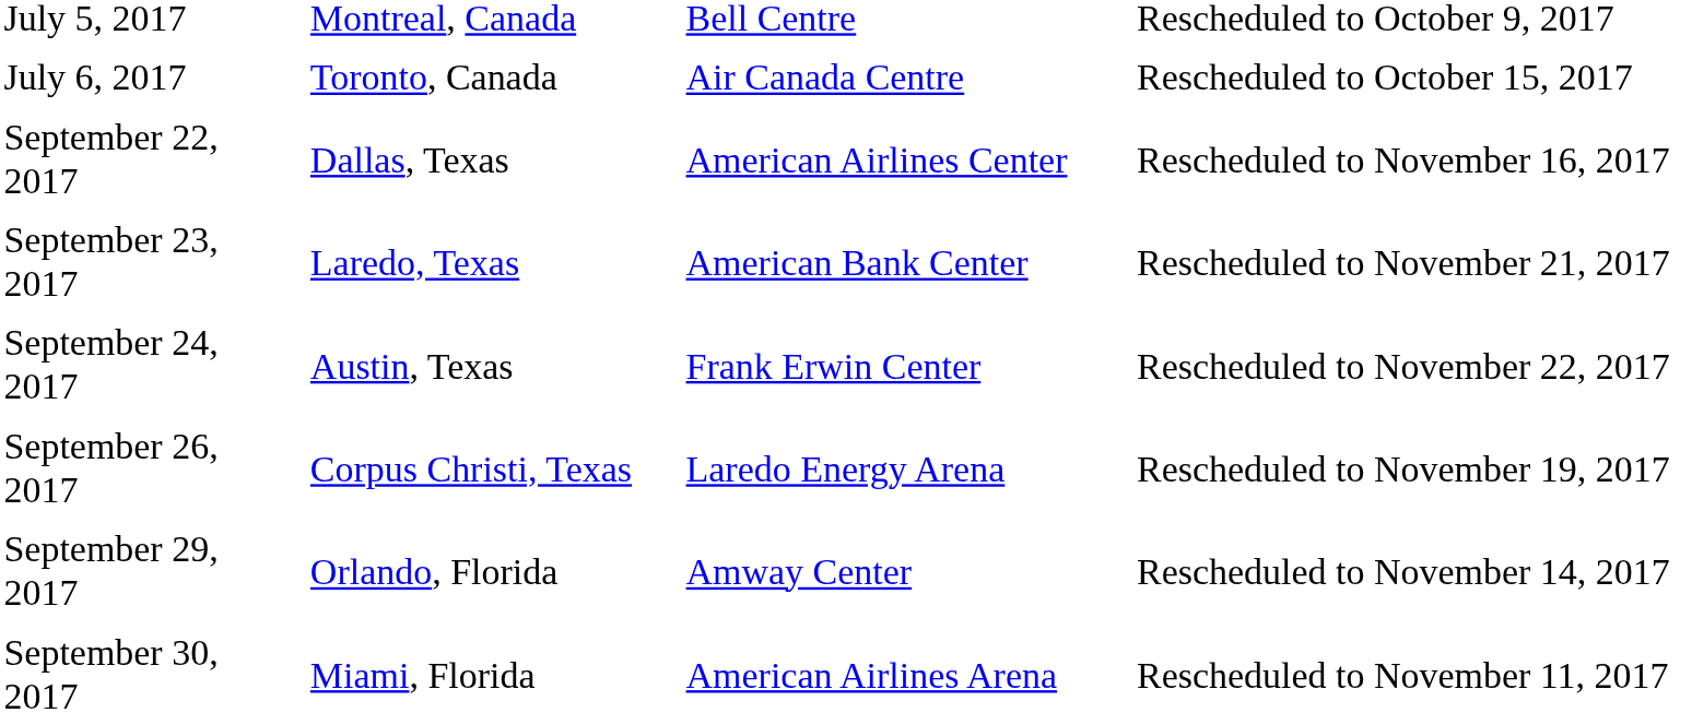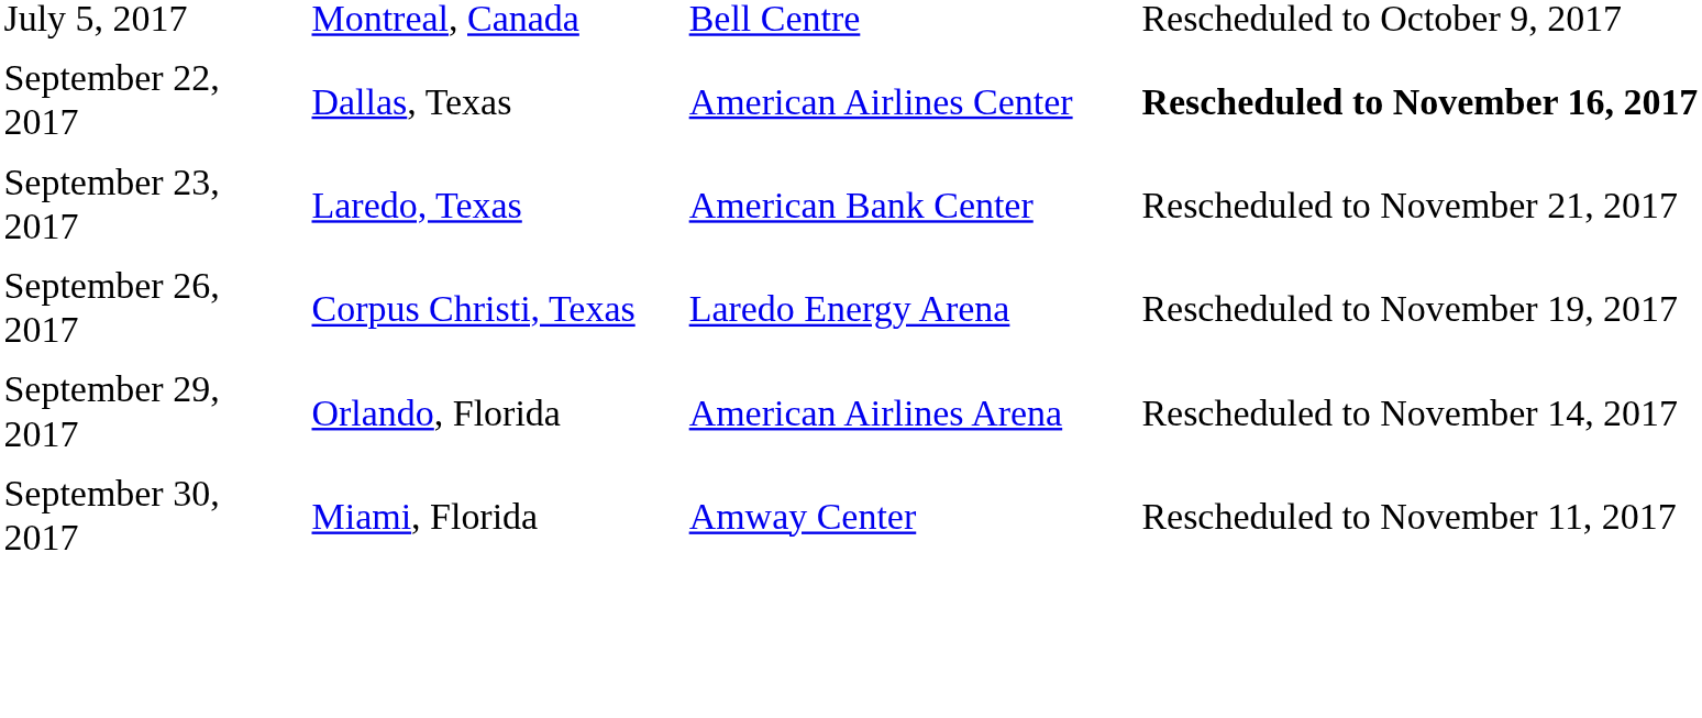- row: July 6, 2017 | Toronto, Canada | Air Canada Centre | Rescheduled to October 15, 2017
September 22, 2017 | column 4: normal -> bold
- row: September 24, 2017 | Austin, Texas | Frank Erwin Center | Rescheduled to November 22, 2017
September 29, 2017 | column 3: Amway Center -> American Airlines Arena
September 30, 2017 | column 3: American Airlines Arena -> Amway Center
